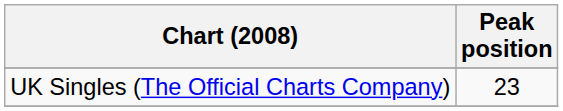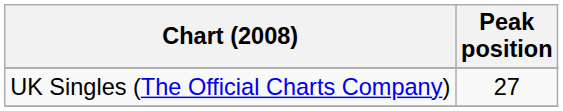UK Singles (The Official Charts Company) | Peak position: 23 -> 27
